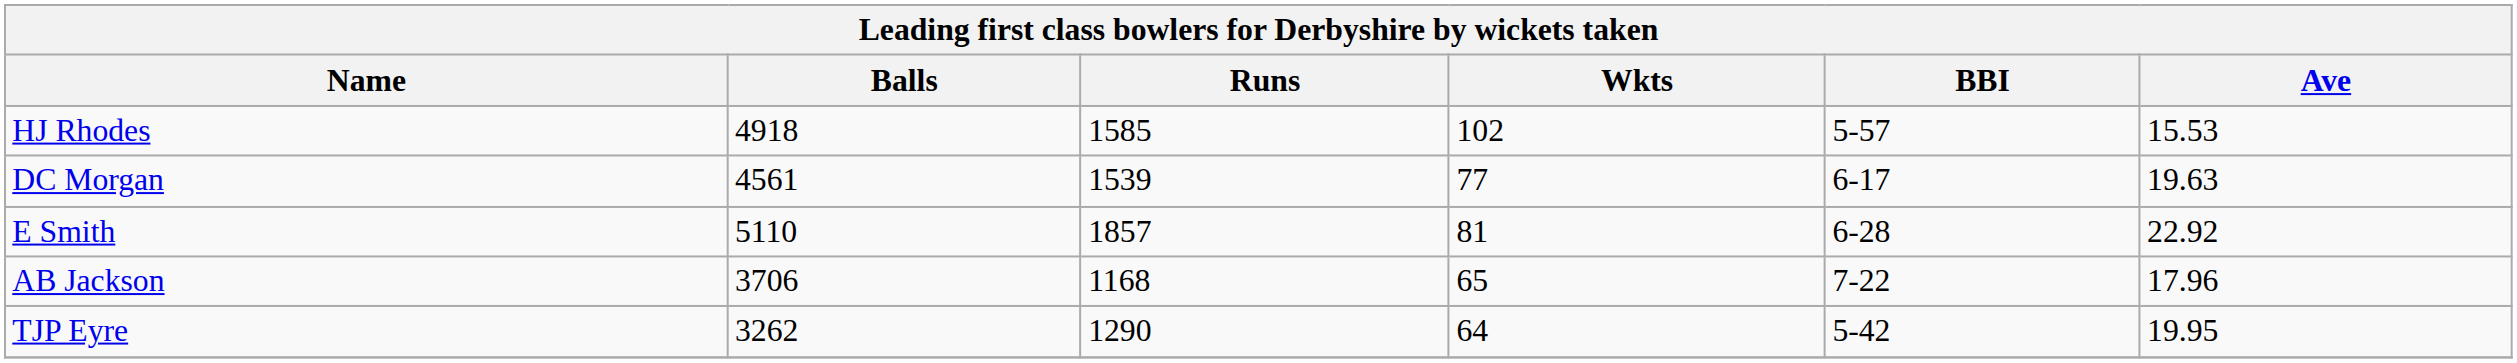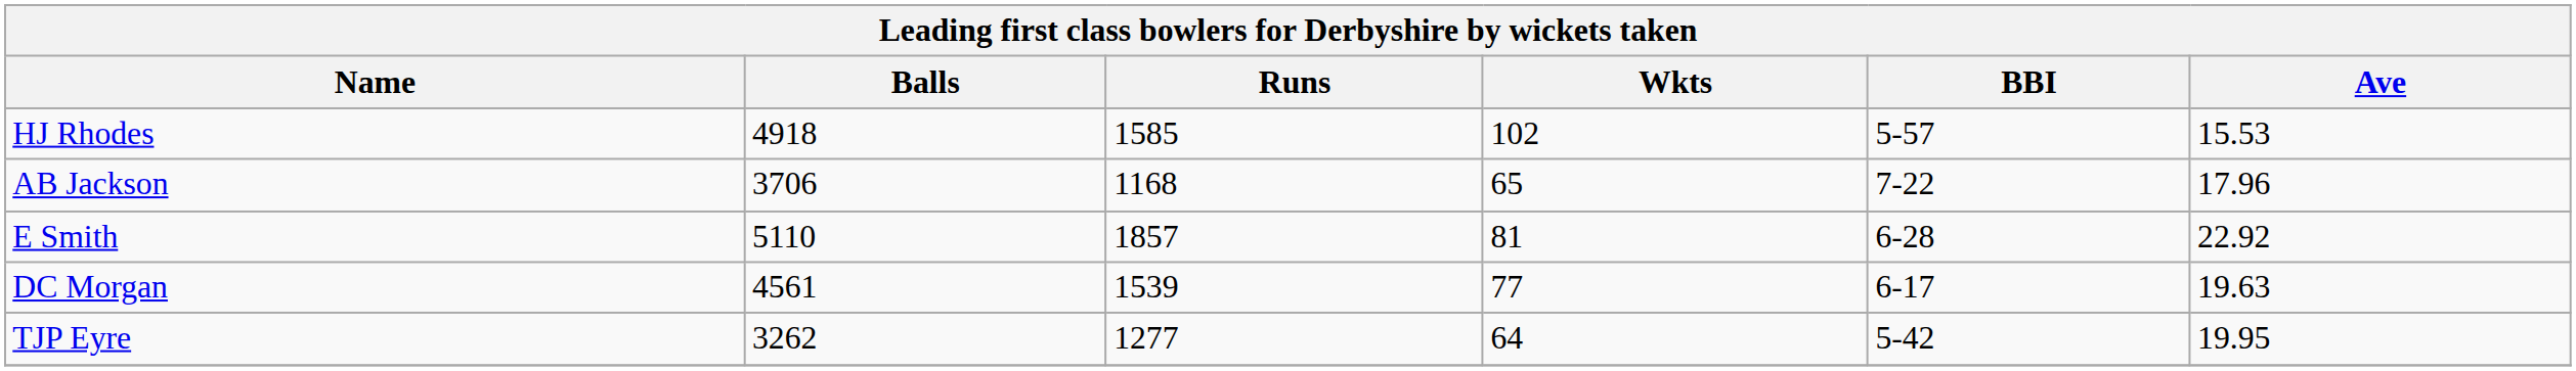rows swapped: DC Morgan <-> AB Jackson
TJP Eyre | Runs: 1290 -> 1277
